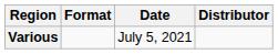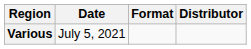columns swapped: Date <-> Format
